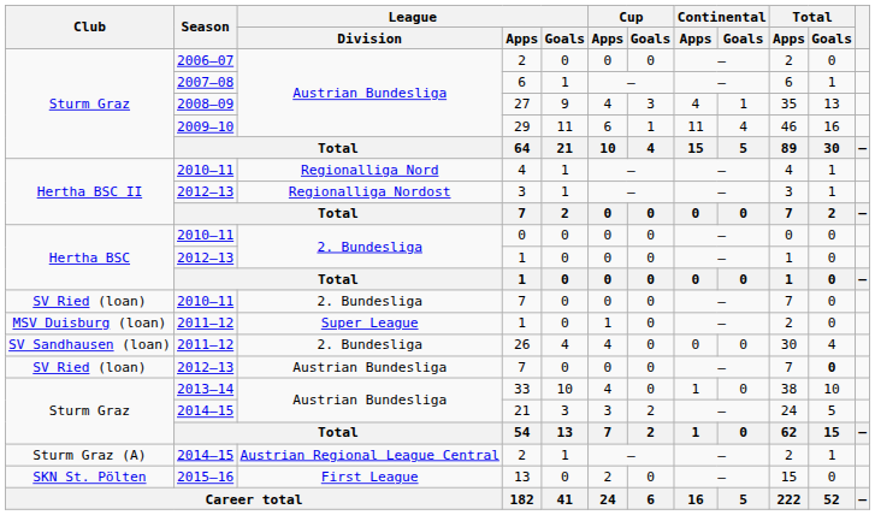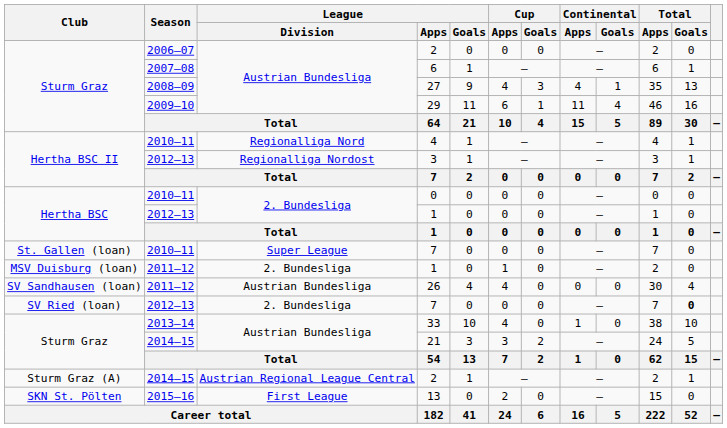2010–11 / 7 | Club: SV Ried (loan) -> St. Gallen (loan)
2010–11 / 7 | League / Division: 2. Bundesliga -> Super League
2011–12 / 1 | League / Division: Super League -> 2. Bundesliga
26 | League / Division: 2. Bundesliga -> Austrian Bundesliga
2012–13 / 7 | League / Division: Austrian Bundesliga -> 2. Bundesliga
